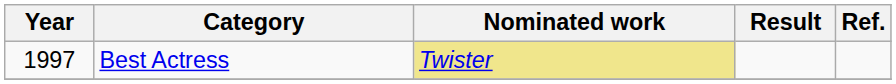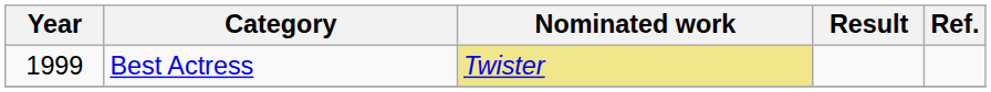Best Actress | Year: 1997 -> 1999
